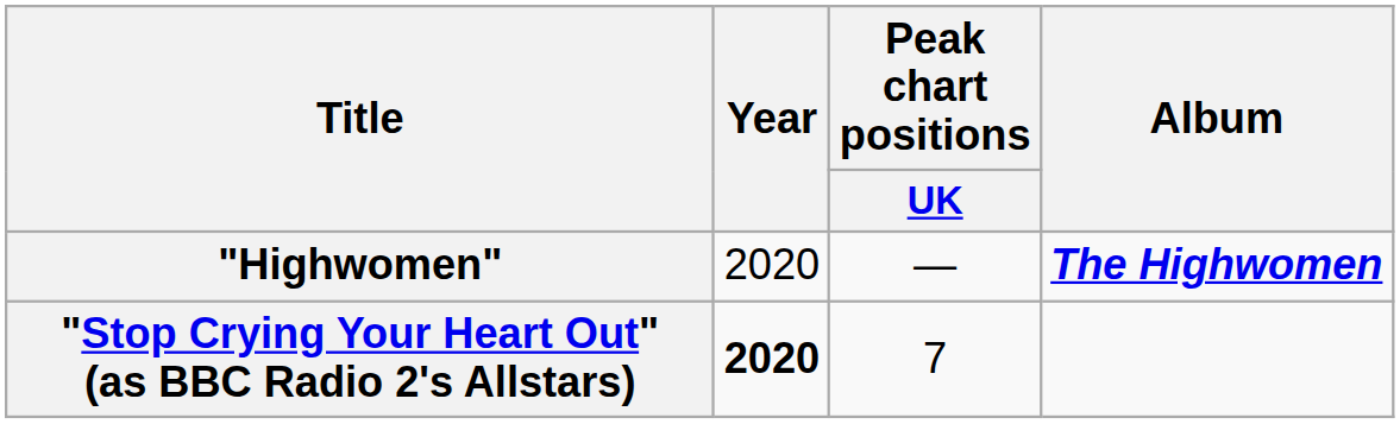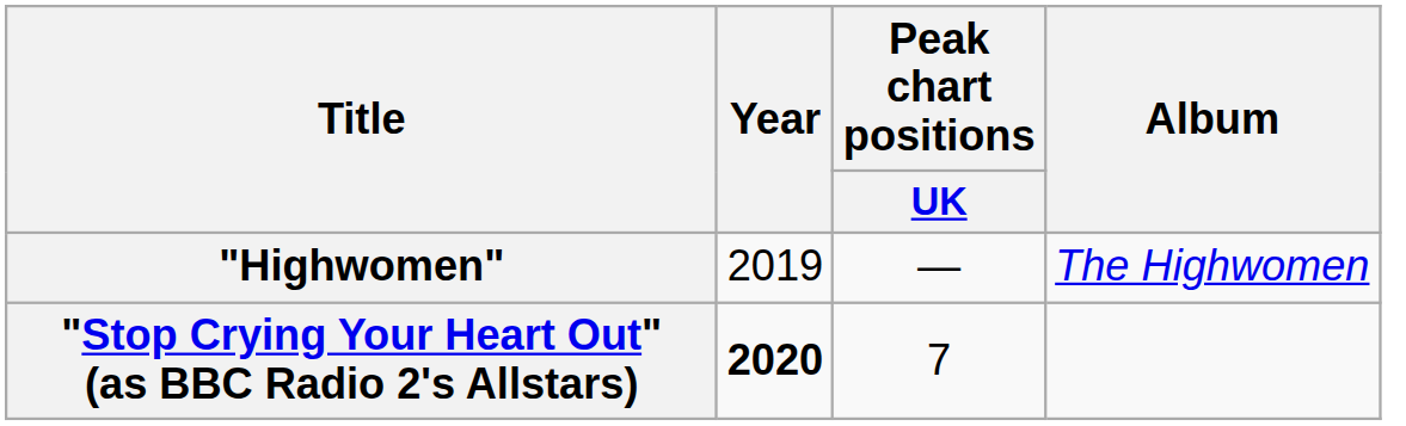"Highwomen" | Year: 2020 -> 2019
"Highwomen" | Album: bold -> normal
